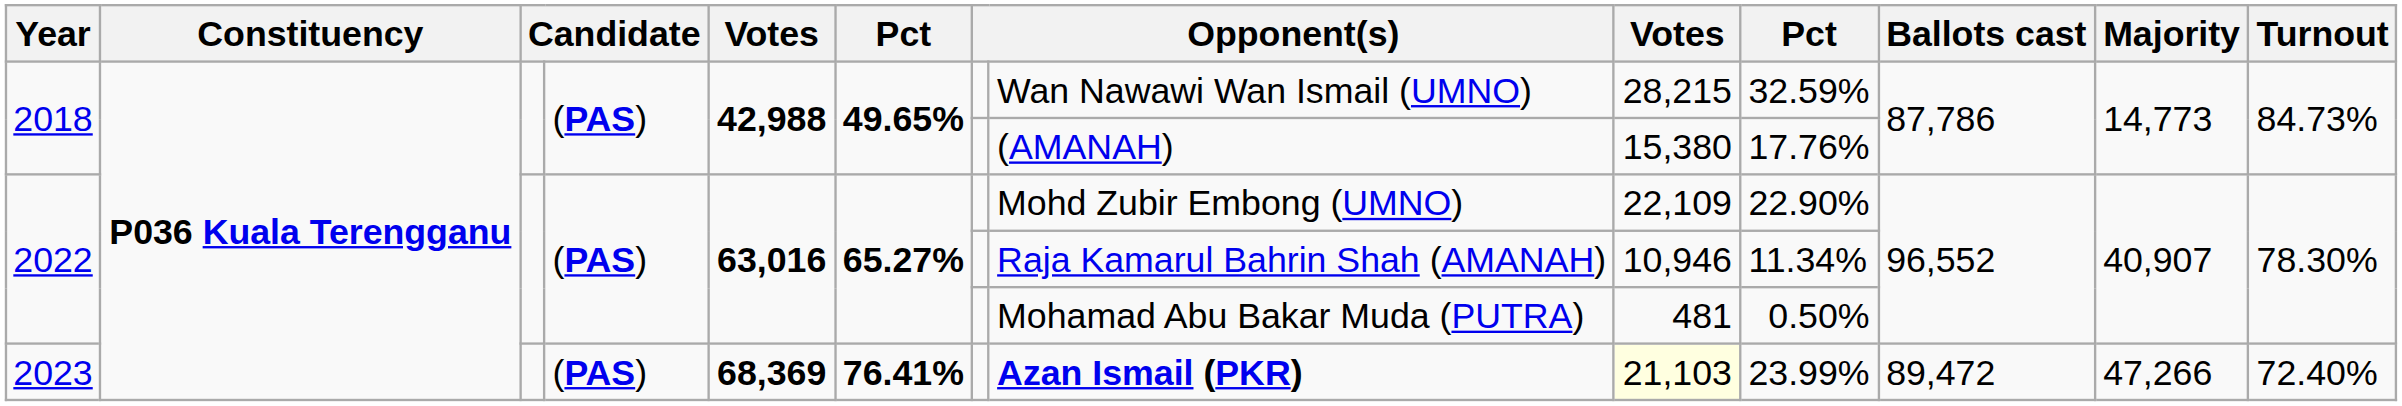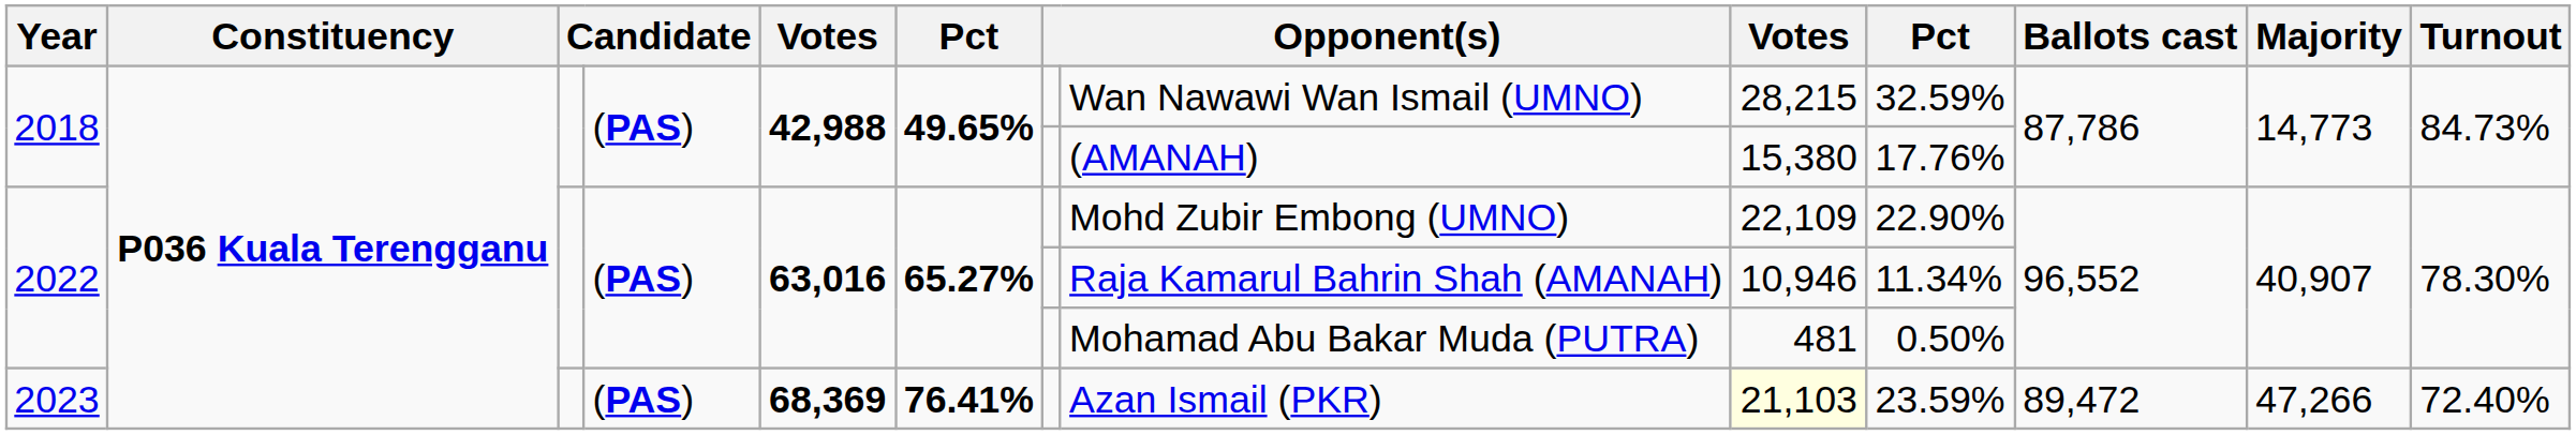2023 | column 8: bold -> normal
2023 | column 10: 23.99% -> 23.59%
